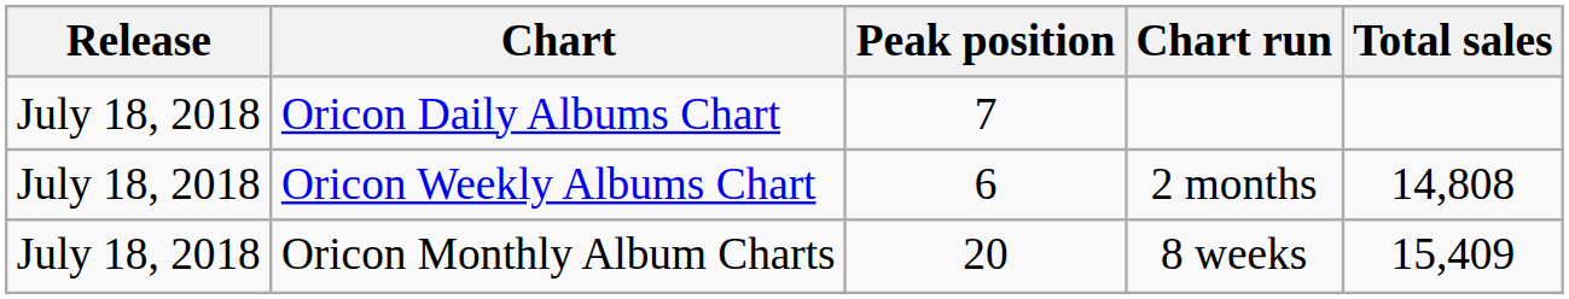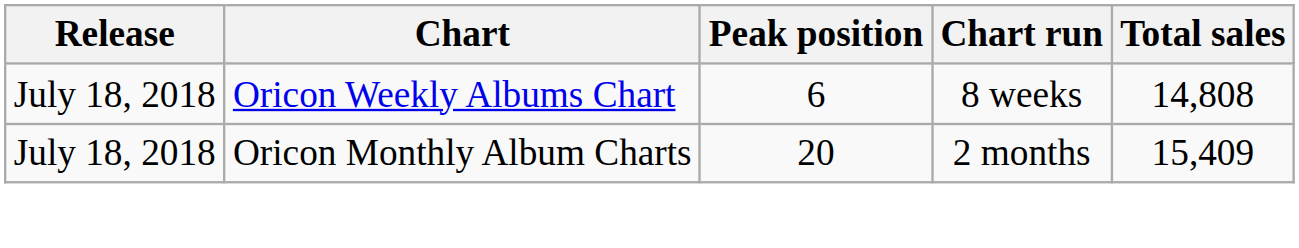- row: July 18, 2018 | Oricon Daily Albums Chart | 7
Oricon Weekly Albums Chart | Chart run: 2 months -> 8 weeks
Oricon Monthly Album Charts | Chart run: 8 weeks -> 2 months
